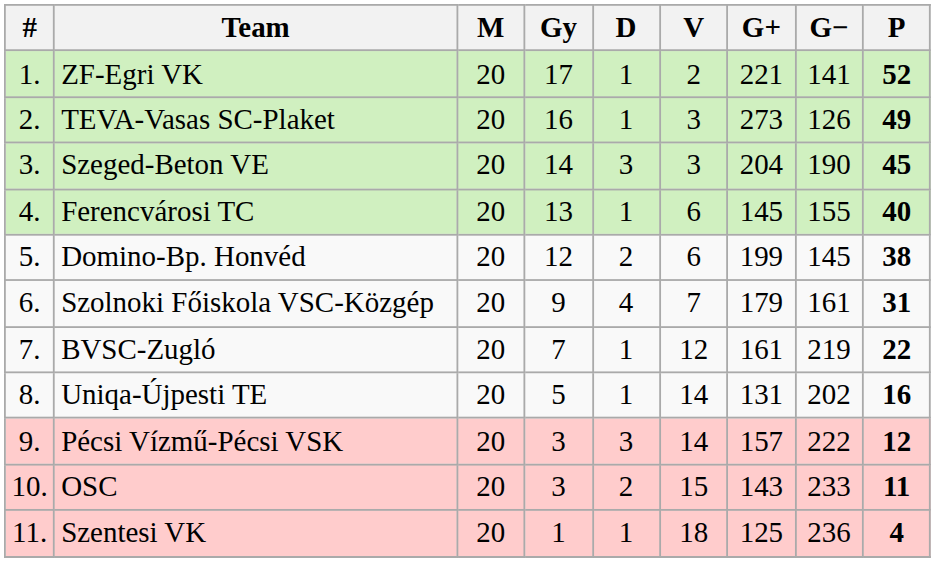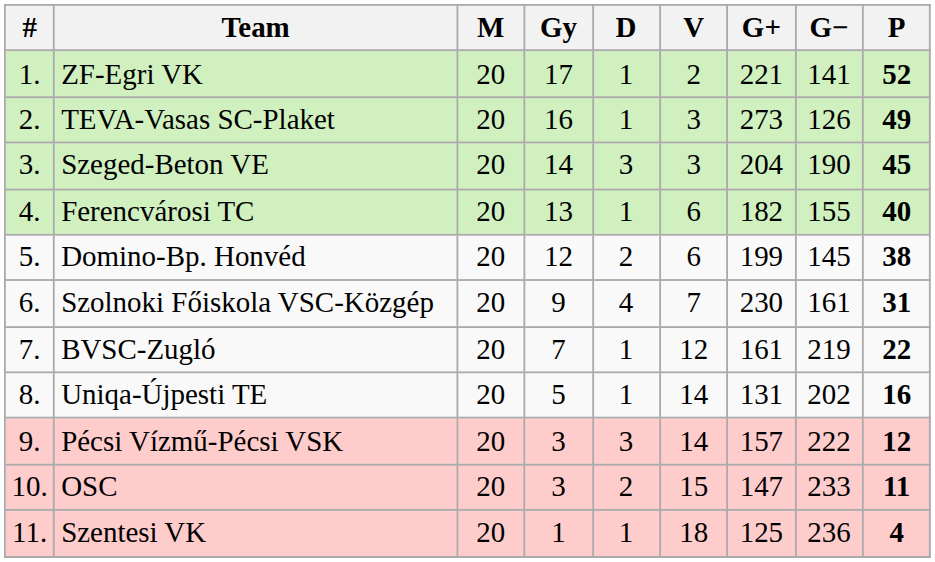Ferencvárosi TC | G+: 145 -> 182
Szolnoki Főiskola VSC-Közgép | G+: 179 -> 230
OSC | G+: 143 -> 147
